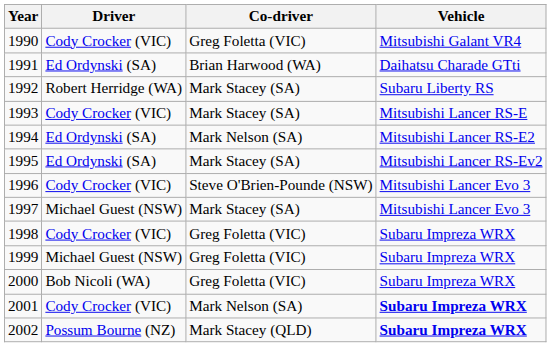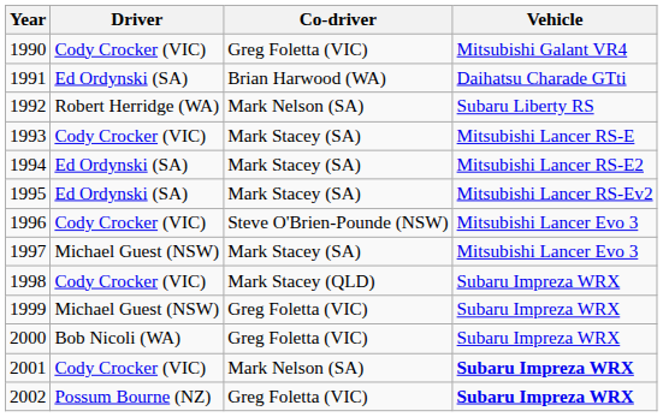1992 | Co-driver: Mark Stacey (SA) -> Mark Nelson (SA)
1994 | Co-driver: Mark Nelson (SA) -> Mark Stacey (SA)
1998 | Co-driver: Greg Foletta (VIC) -> Mark Stacey (QLD)
2002 | Co-driver: Mark Stacey (QLD) -> Greg Foletta (VIC)
